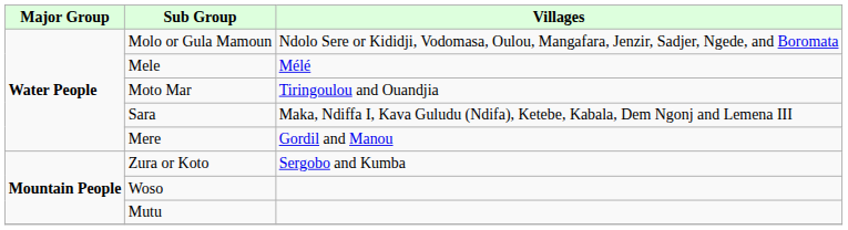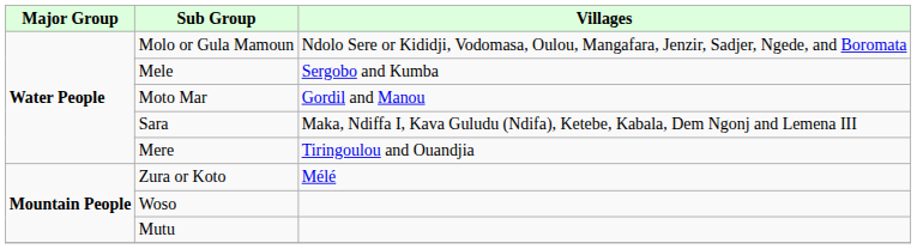Mele | column 3: Mélé -> Sergobo and Kumba
Moto Mar | column 3: Tiringoulou and Ouandjia -> Gordil and Manou
Mere | column 3: Gordil and Manou -> Tiringoulou and Ouandjia
Zura or Koto | column 3: Sergobo and Kumba -> Mélé
